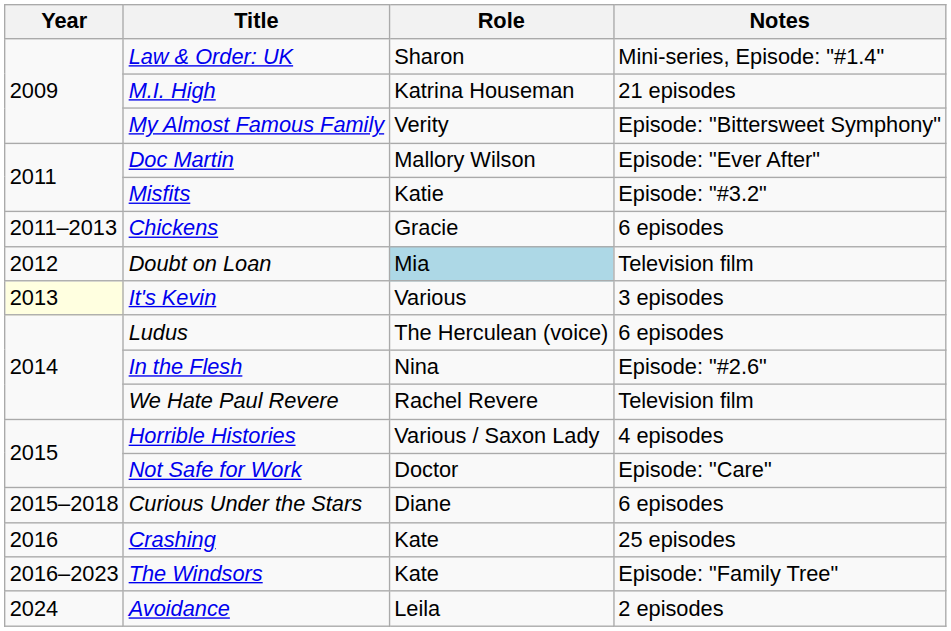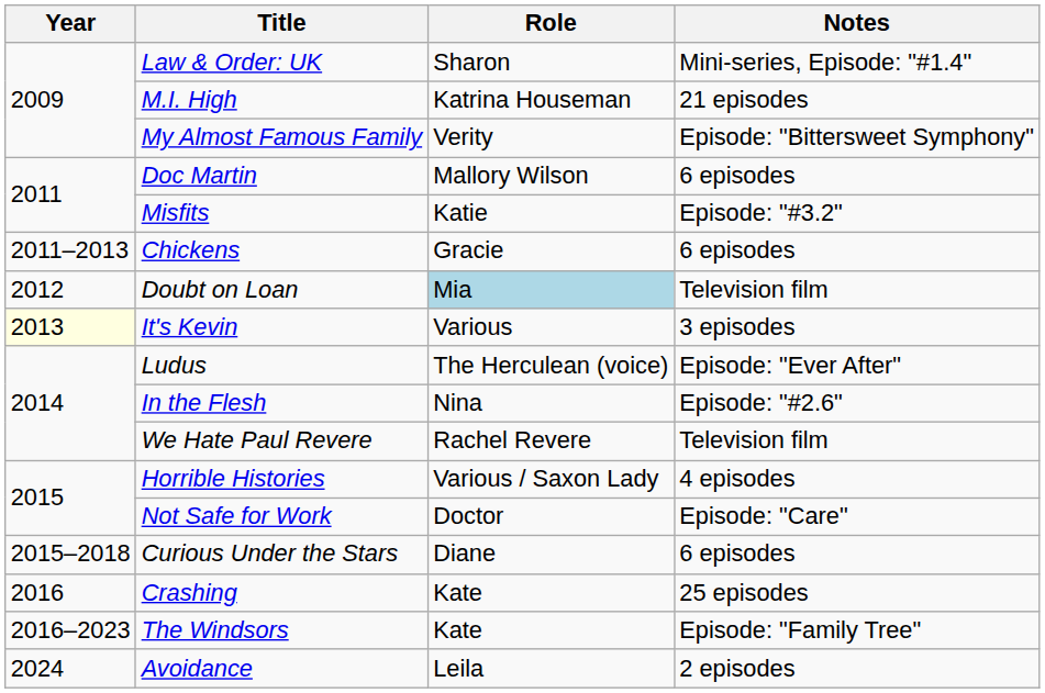Doc Martin | Notes: Episode: "Ever After" -> 6 episodes
Ludus | Notes: 6 episodes -> Episode: "Ever After"
